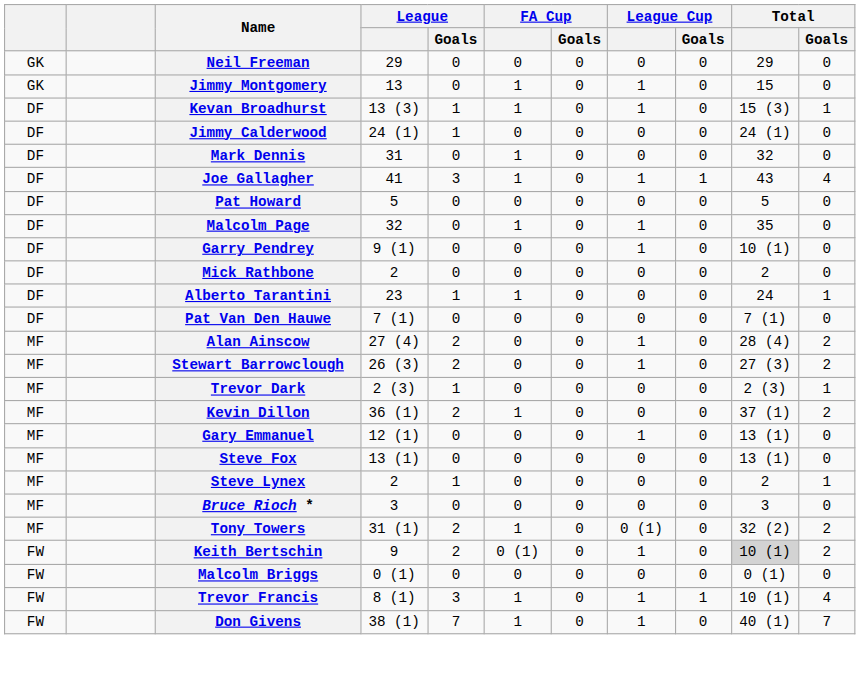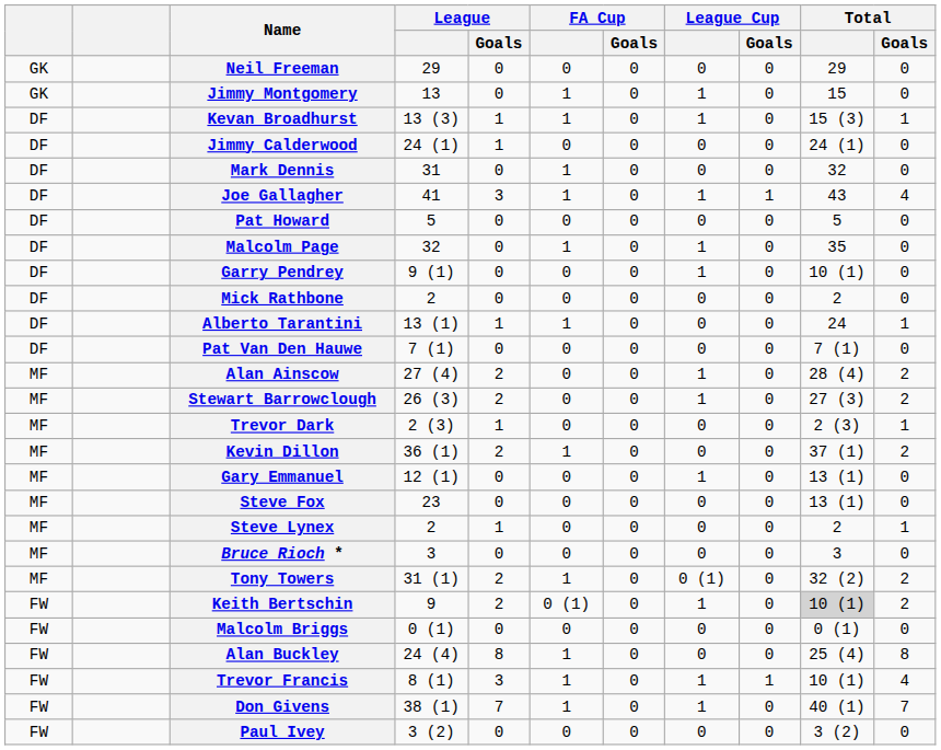Alberto Tarantini | League: 23 -> 13 (1)
Steve Fox | League: 13 (1) -> 23
+ row: FW | Alan Buckley | 24 (4) | 8 | 1 | 0 | 0 | 0 | 25 (4) | 8
+ row: FW | Paul Ivey | 3 (2) | 0 | 0 | 0 | 0 | 0 | 3 (2) | 0
